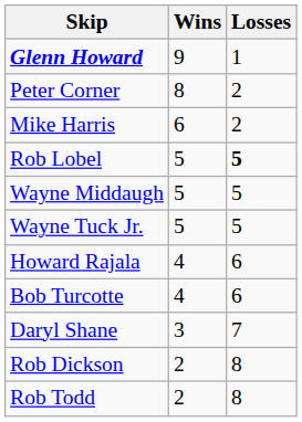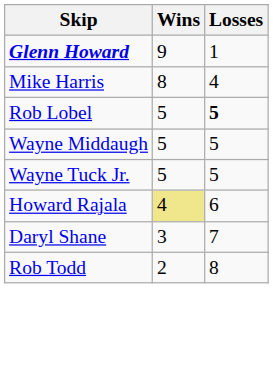- row: Peter Corner | 8 | 2
Mike Harris | Wins: 6 -> 8
Mike Harris | Losses: 2 -> 4
Howard Rajala | Wins: no background -> khaki background
- row: Bob Turcotte | 4 | 6
- row: Rob Dickson | 2 | 8
